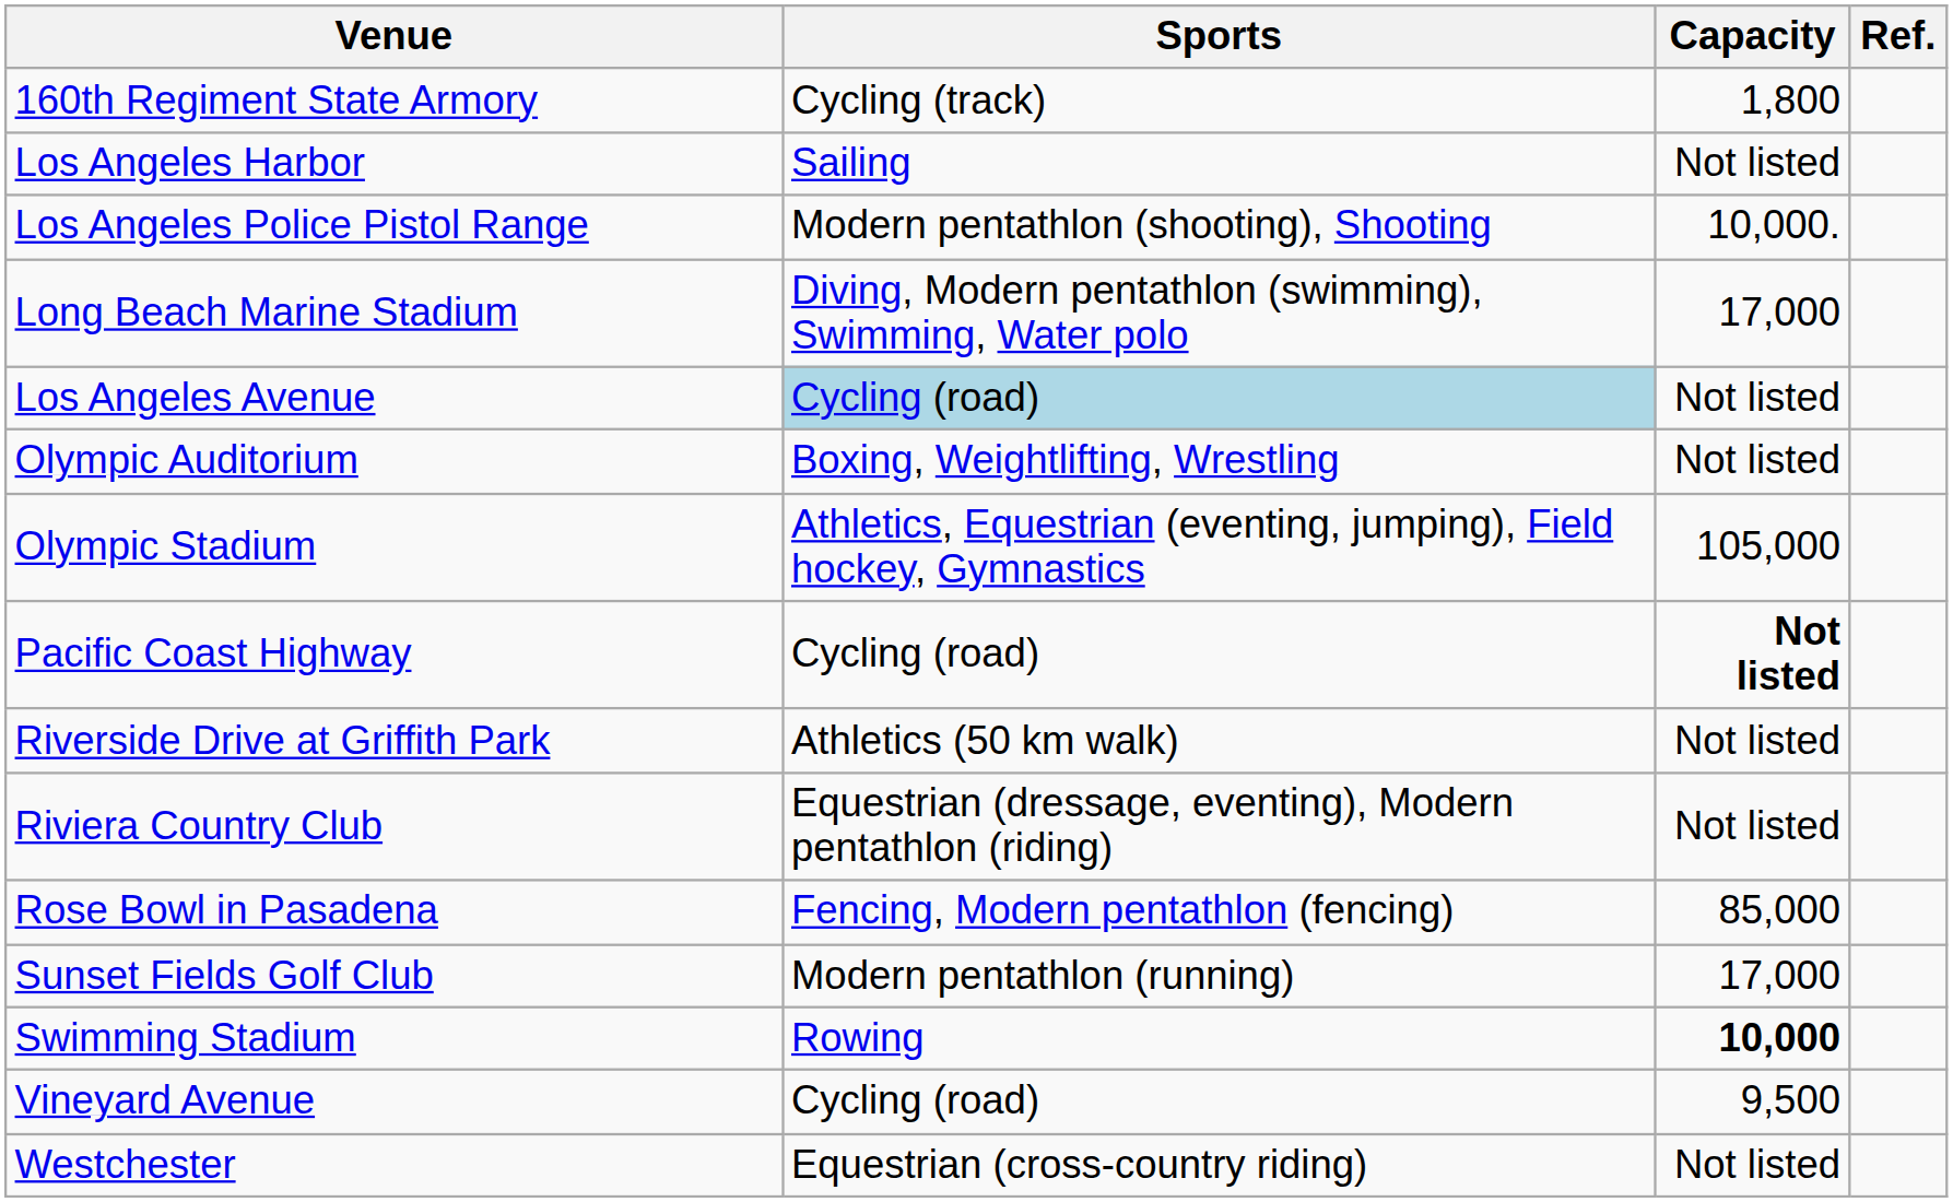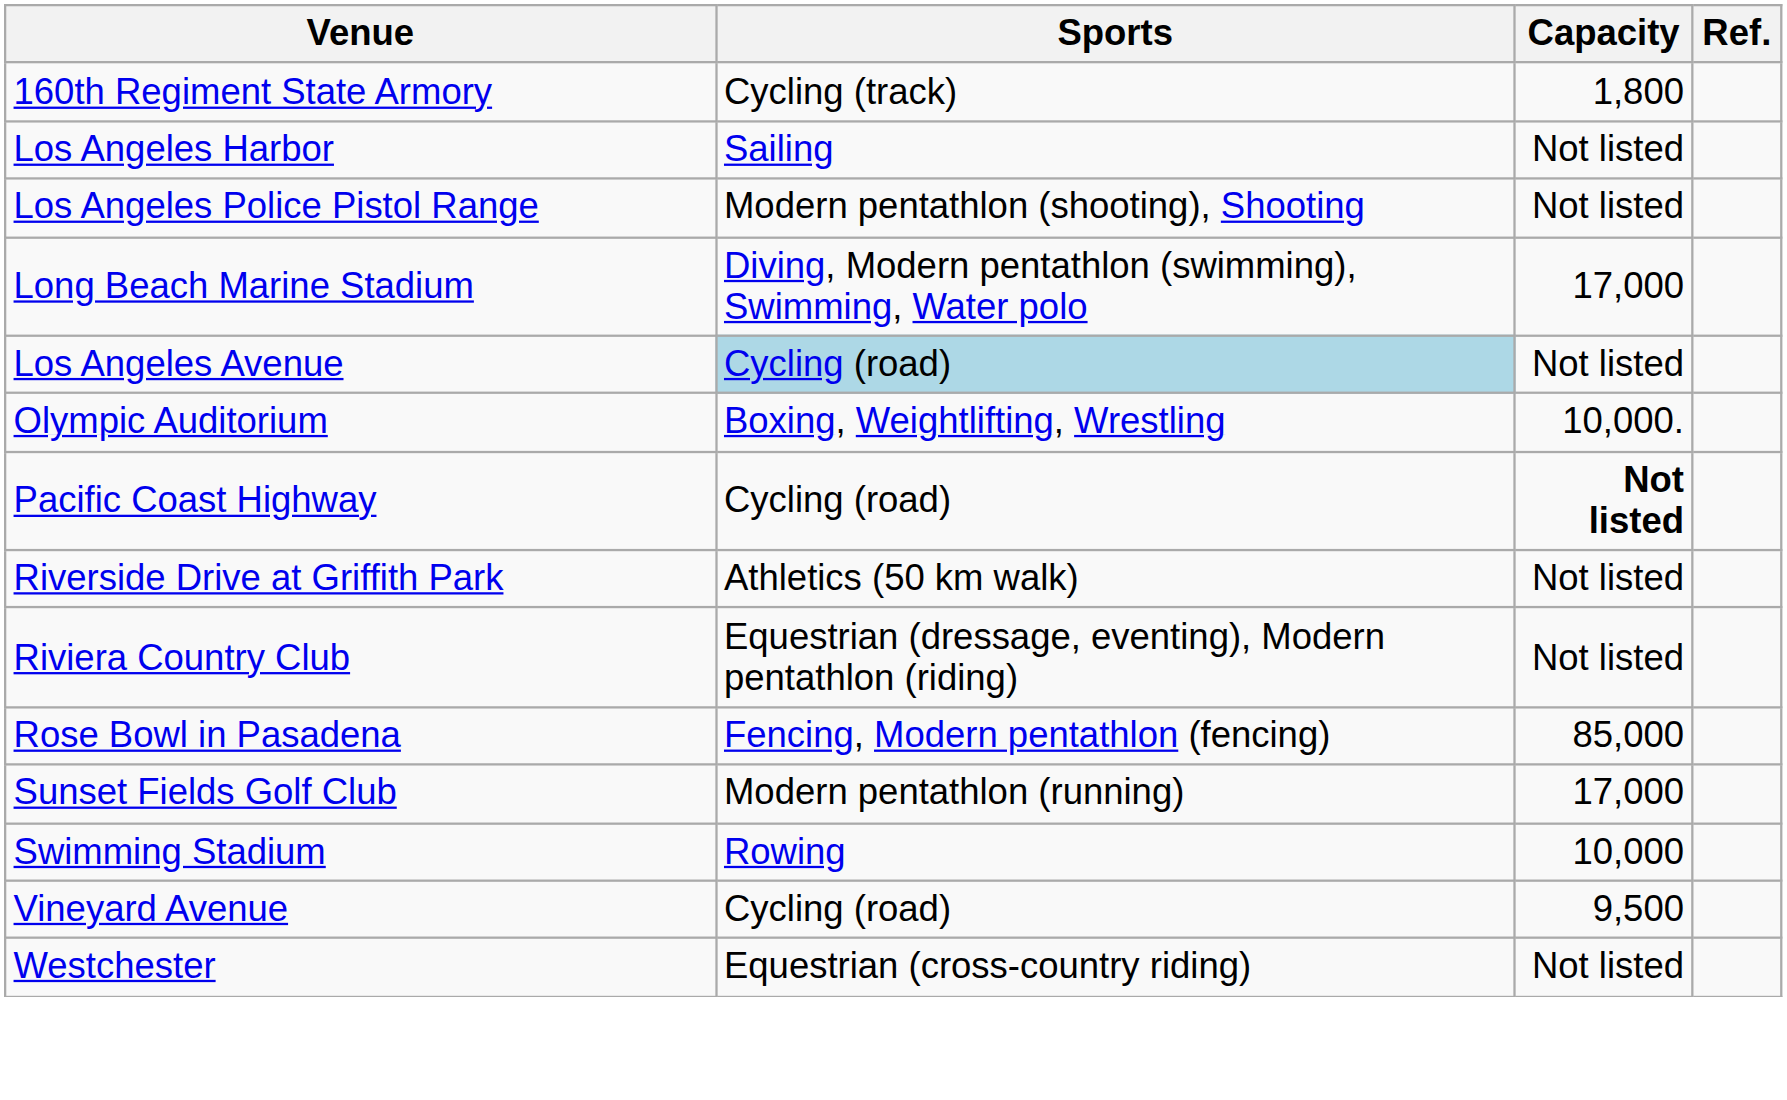Los Angeles Police Pistol Range | Capacity: 10,000. -> Not listed
Olympic Auditorium | Capacity: Not listed -> 10,000.
- row: Olympic Stadium | Athletics, Equestrian (eventing, jumping), Field hockey, Gymnastics | 105,000
Swimming Stadium | Capacity: bold -> normal
